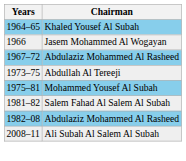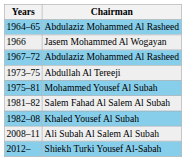1964–65 | Chairman: Khaled Yousef Al Subah -> Abdulaziz Mohammed Al Rasheed
1982–08 | Chairman: Abdulaziz Mohammed Al Rasheed -> Khaled Yousef Al Subah
+ row: 2012– | Shiekh Turki Yousef Al-Sabah
